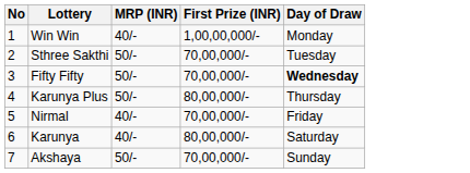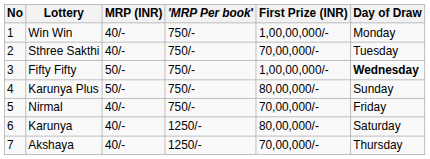+ column: 'MRP Per book' | 750/- | 750/- | 750/- | 750/- | 750/- | 1250/- | 1250/-
Sthree Sakthi | MRP (INR): 50/- -> 40/-
Fifty Fifty | First Prize (INR): 70,00,000/- -> 1,00,00,000/-
Karunya Plus | Day of Draw: Thursday -> Sunday
Akshaya | MRP (INR): 50/- -> 40/-
Akshaya | Day of Draw: Sunday -> Thursday
